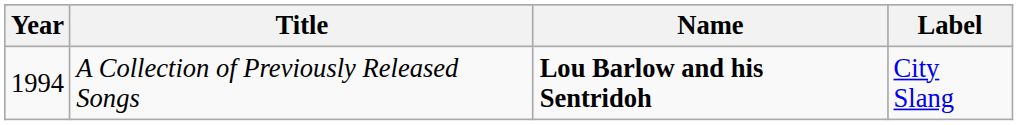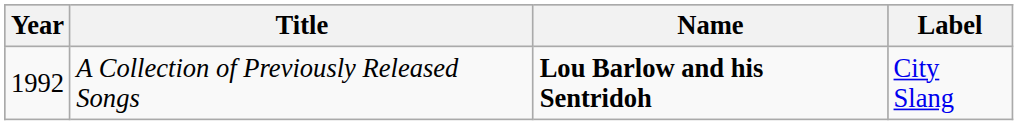A Collection of Previously Released Songs | Year: 1994 -> 1992
